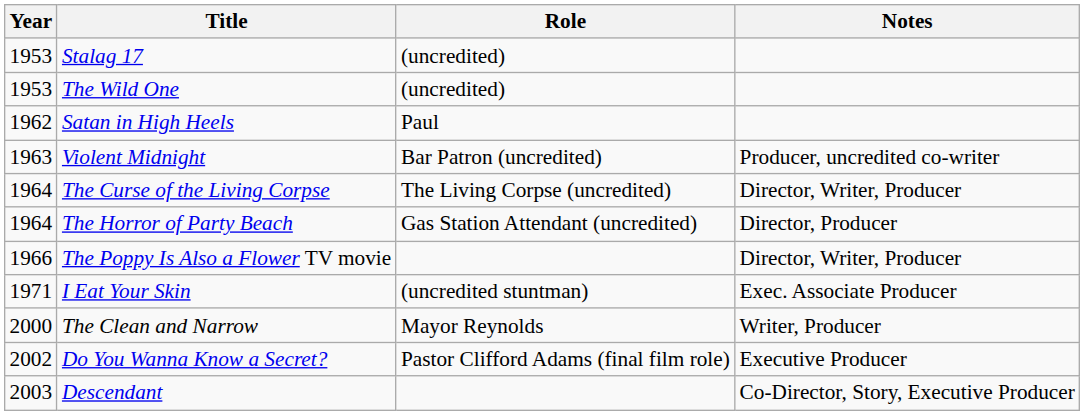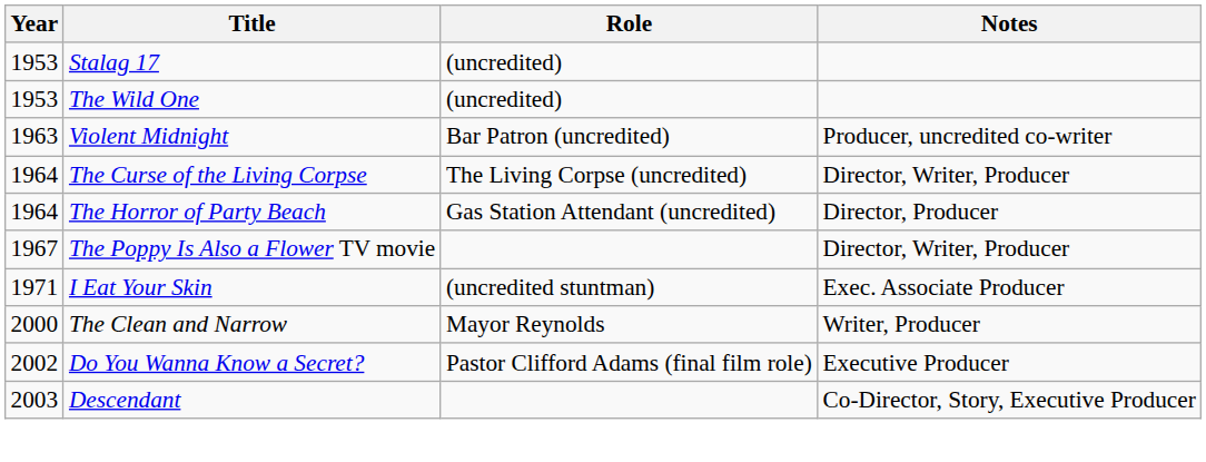- row: 1962 | Satan in High Heels | Paul
The Poppy Is Also a Flower TV movie | Year: 1966 -> 1967
